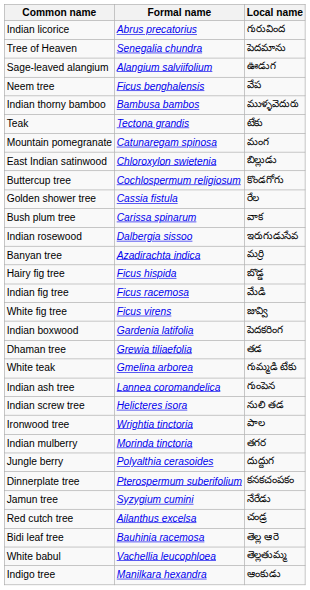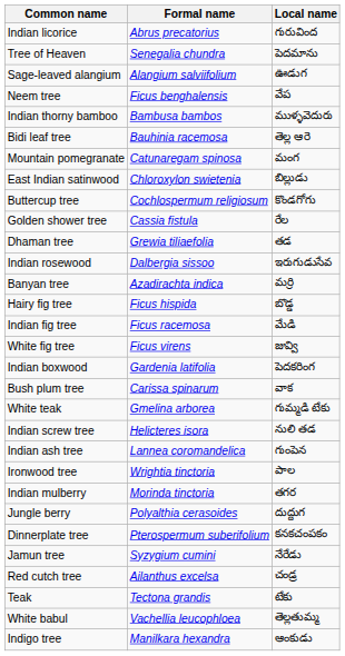rows swapped: Bidi leaf tree <-> Teak
rows swapped: Bush plum tree <-> Dhaman tree
rows swapped: Indian screw tree <-> Indian ash tree
